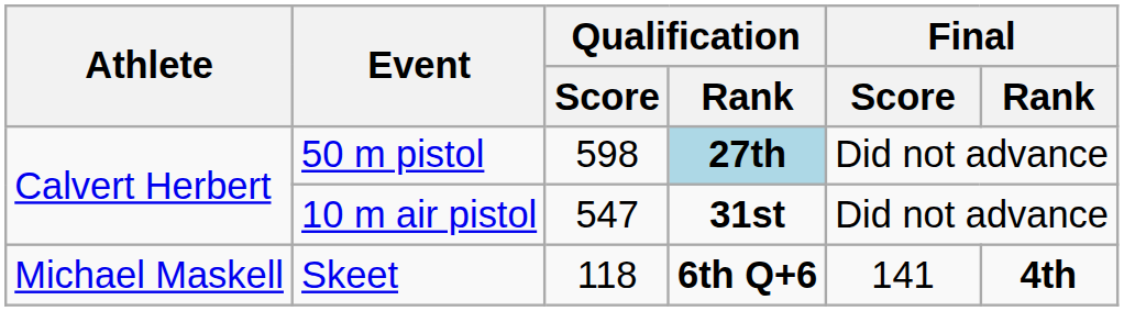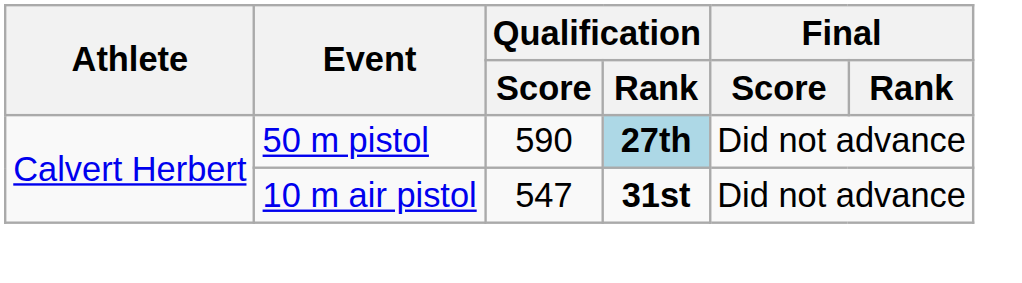50 m pistol | Qualification / Score: 598 -> 590
- row: Michael Maskell | Skeet | 118 | 6th Q+6 | 141 | 4th
